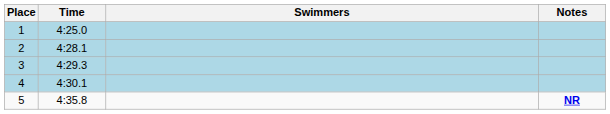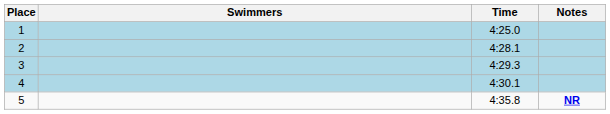columns swapped: Swimmers <-> Time
